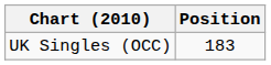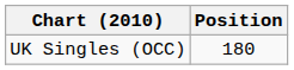UK Singles (OCC) | Position: 183 -> 180
